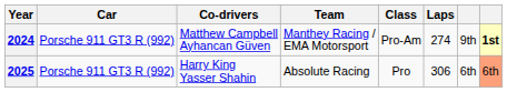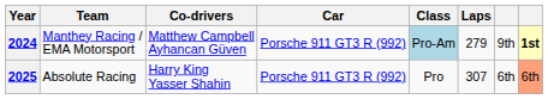columns swapped: Team <-> Car
2024 | Class: no background -> lightblue background
2024 | Laps: 274 -> 279
2025 | Laps: 306 -> 307
